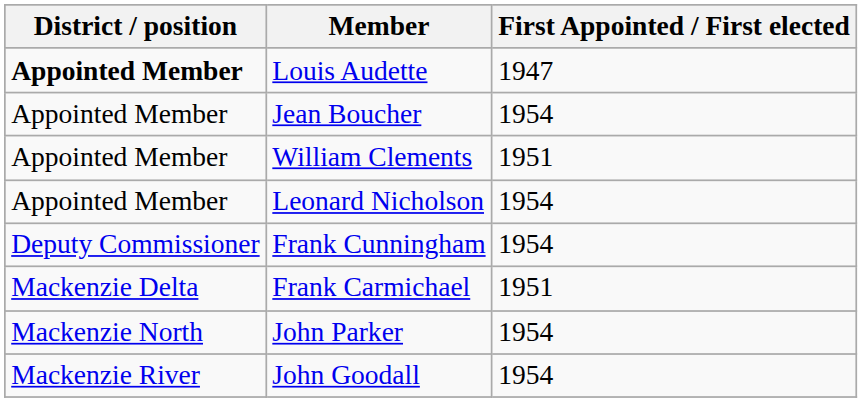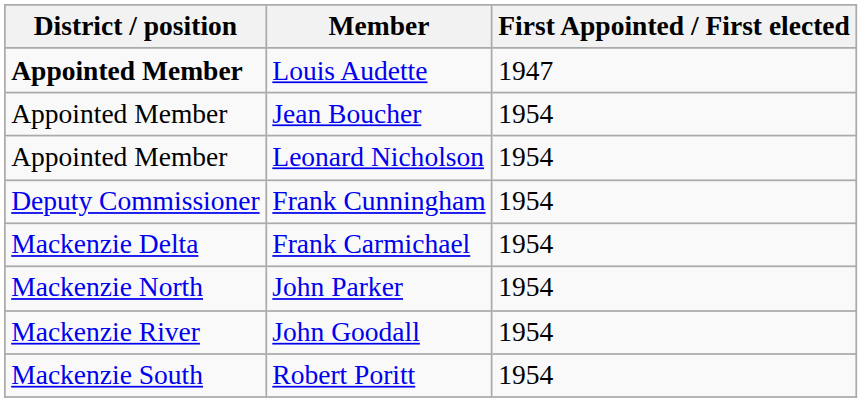- row: Appointed Member | William Clements | 1951
Frank Carmichael | First Appointed / First elected: 1951 -> 1954
+ row: Mackenzie South | Robert Poritt | 1954
